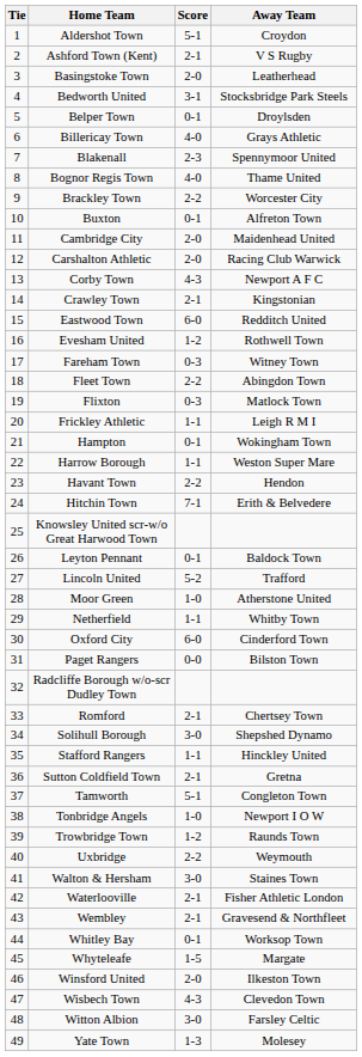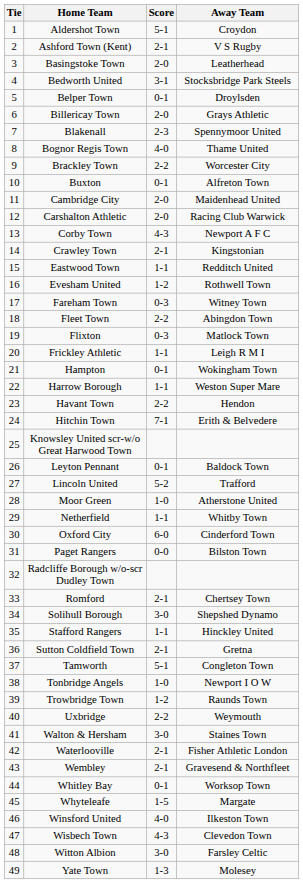Billericay Town | Score: 4-0 -> 2-0
Eastwood Town | Score: 6-0 -> 1-1
Winsford United | Score: 2-0 -> 4-0
